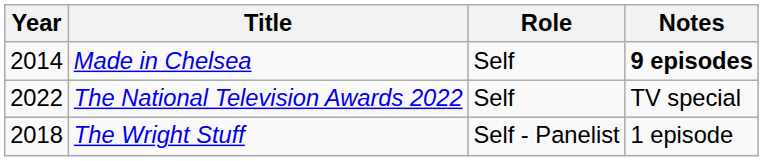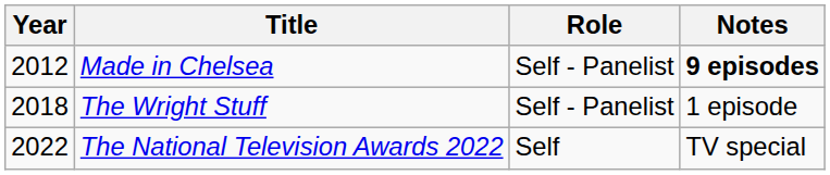Made in Chelsea | Year: 2014 -> 2012
Made in Chelsea | Role: Self -> Self - Panelist
rows swapped: The Wright Stuff <-> The National Television Awards 2022
